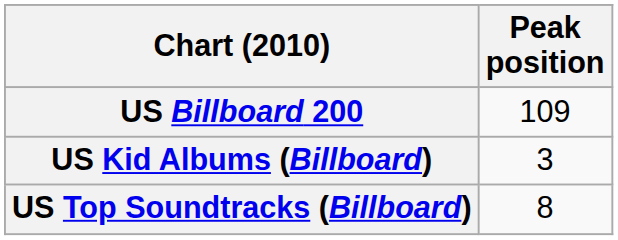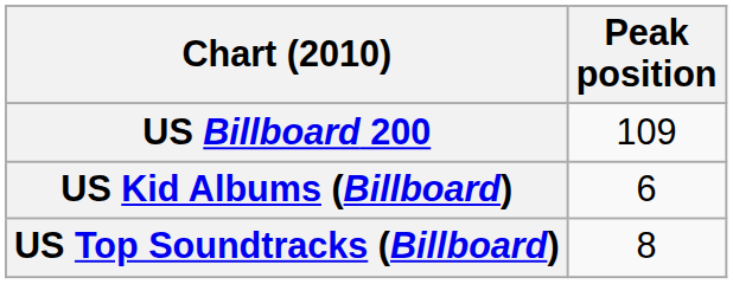US Kid Albums (Billboard) | Peak position: 3 -> 6
